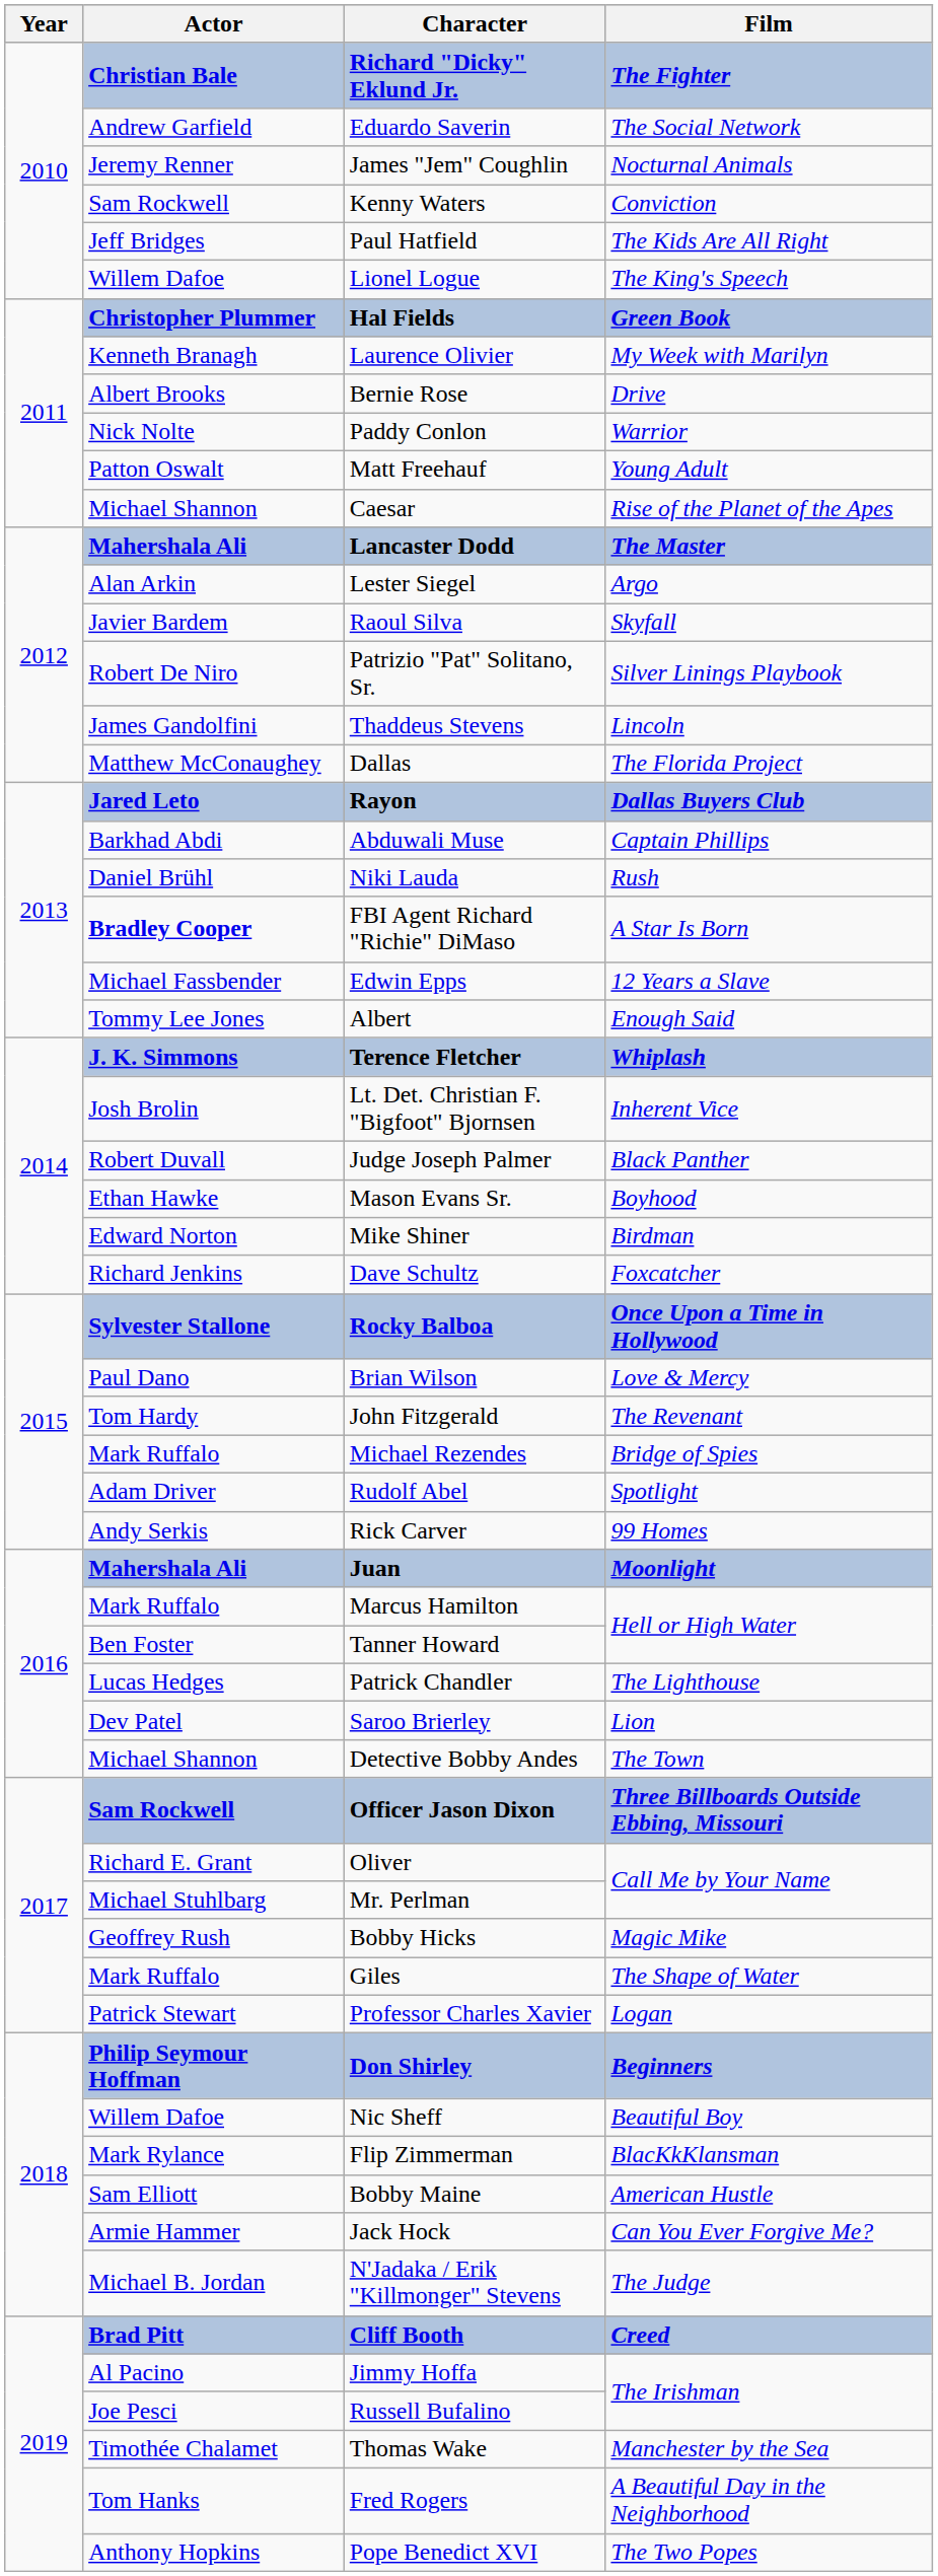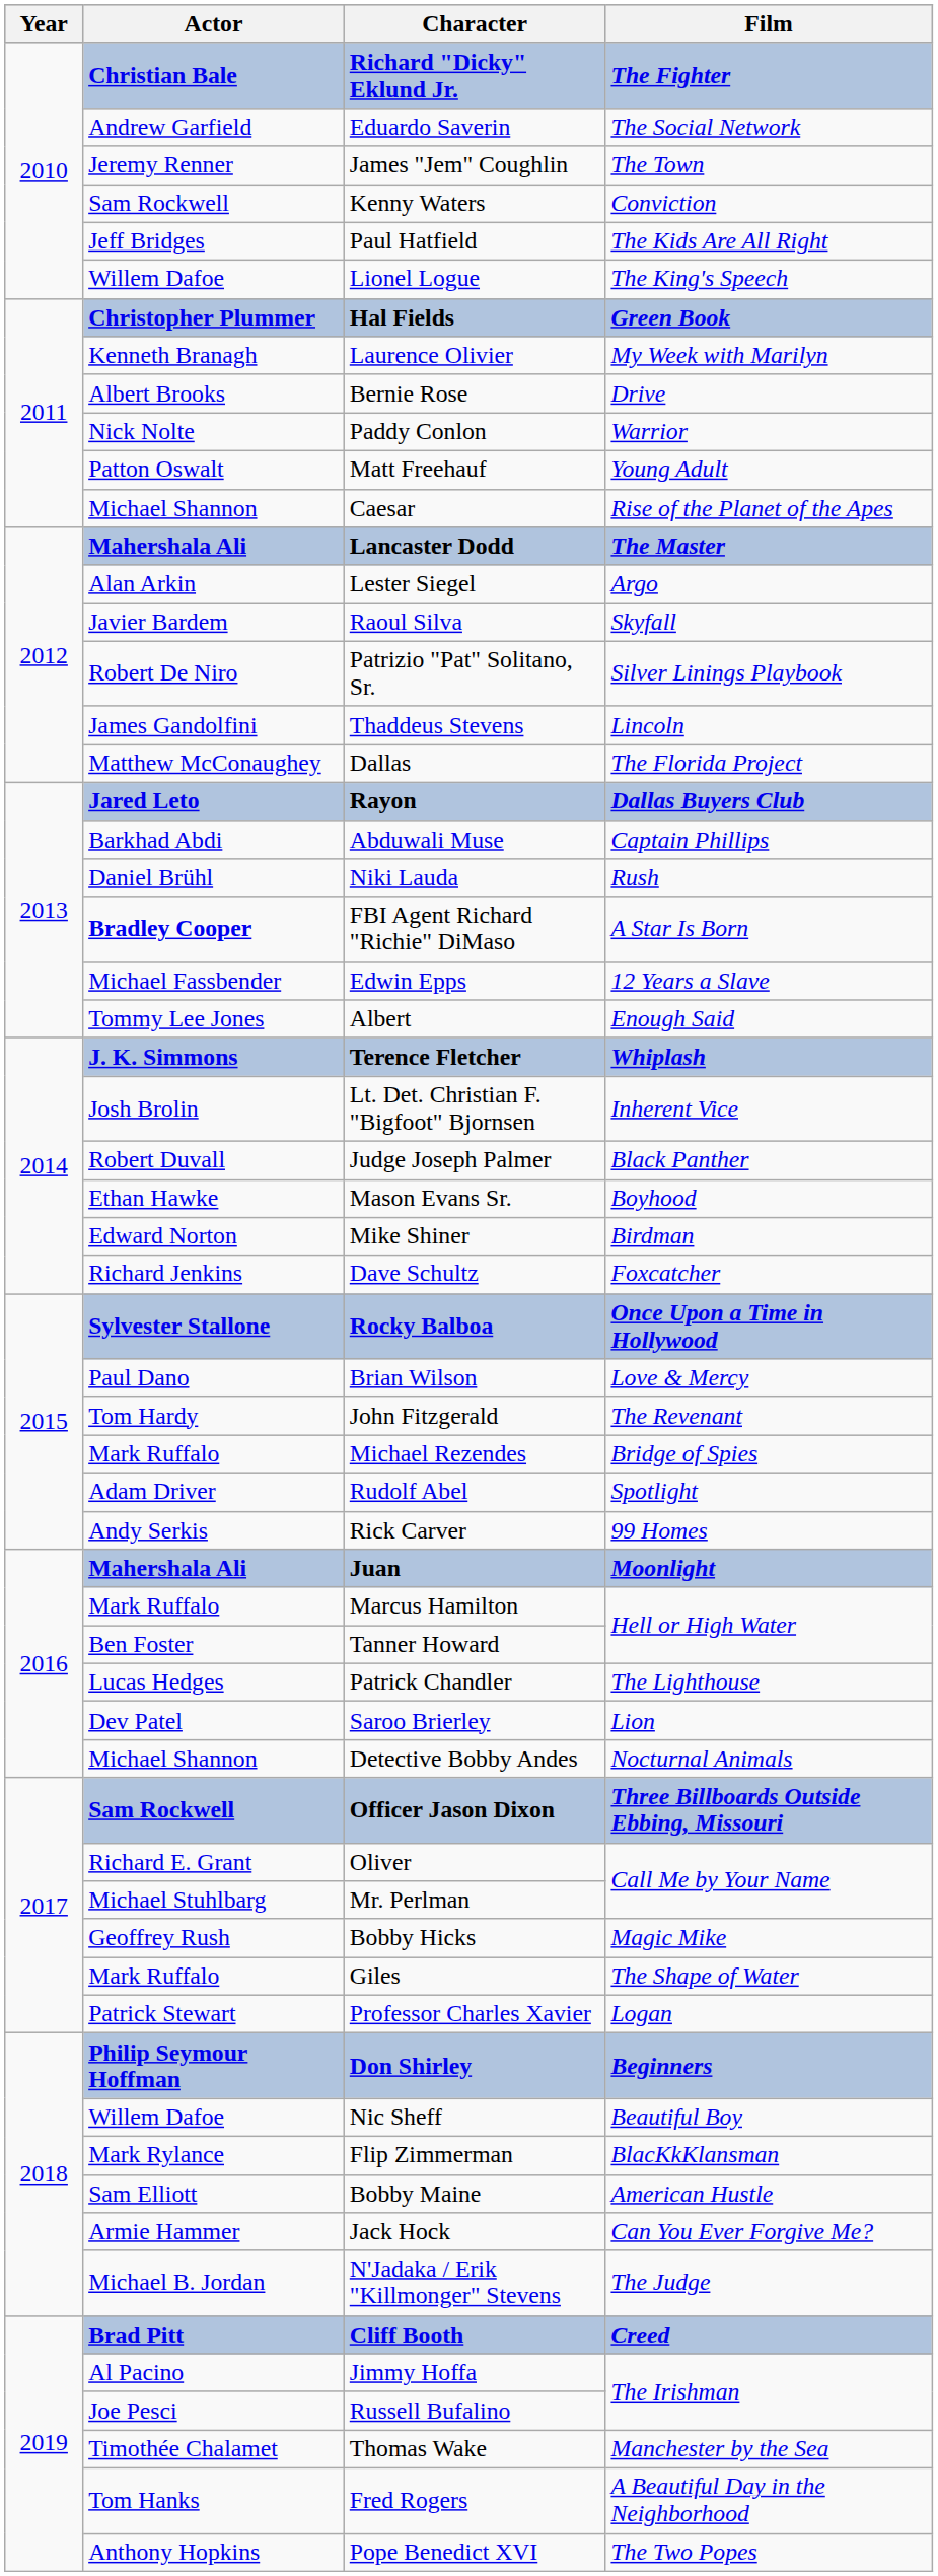James "Jem" Coughlin | Film: Nocturnal Animals -> The Town
Detective Bobby Andes | Film: The Town -> Nocturnal Animals
